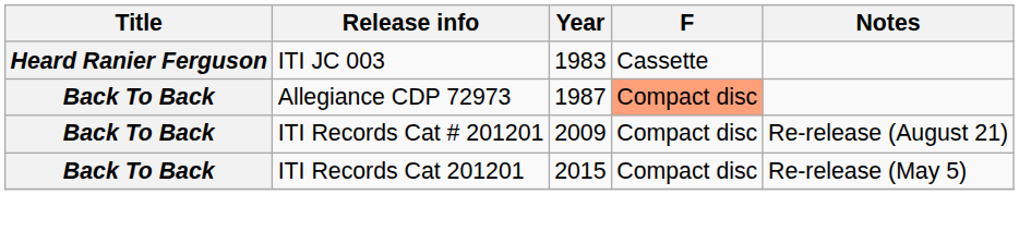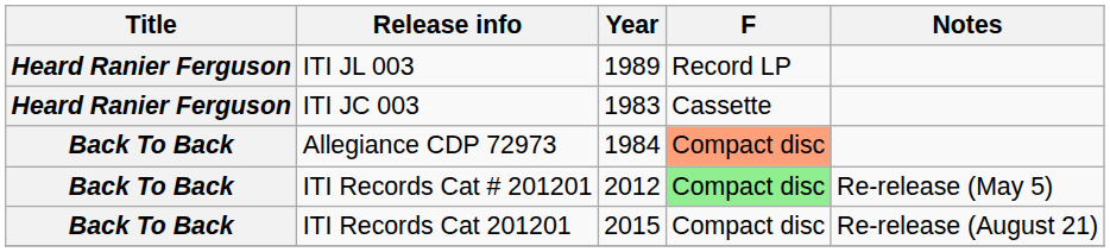+ row: Heard Ranier Ferguson | ITI JL 003 | 1989 | Record LP
Allegiance CDP 72973 | Year: 1987 -> 1984
ITI Records Cat # 201201 | Year: 2009 -> 2012
ITI Records Cat # 201201 | F: no background -> lightgreen background
ITI Records Cat # 201201 | Notes: Re-release (August 21) -> Re-release (May 5)
ITI Records Cat 201201 | Notes: Re-release (May 5) -> Re-release (August 21)
